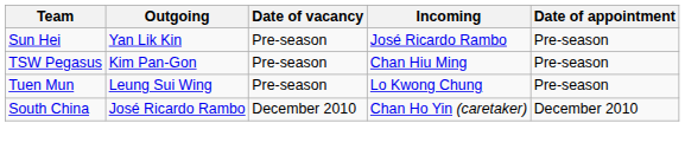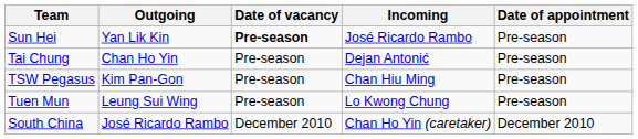Sun Hei | Date of vacancy: normal -> bold
+ row: Tai Chung | Chan Ho Yin | Pre-season | Dejan Antonić | Pre-season
